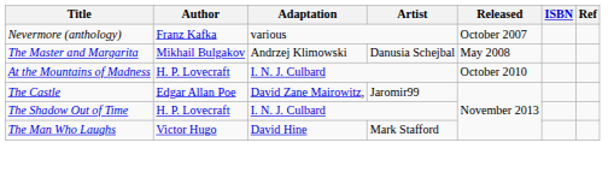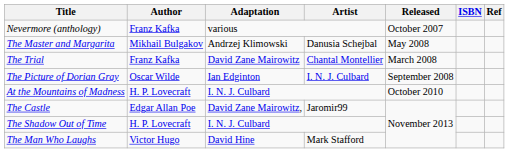+ row: The Trial | Franz Kafka | David Zane Mairowitz | Chantal Montellier | March 2008
+ row: The Picture of Dorian Gray | Oscar Wilde | Ian Edginton | I. N. J. Culbard | September 2008
